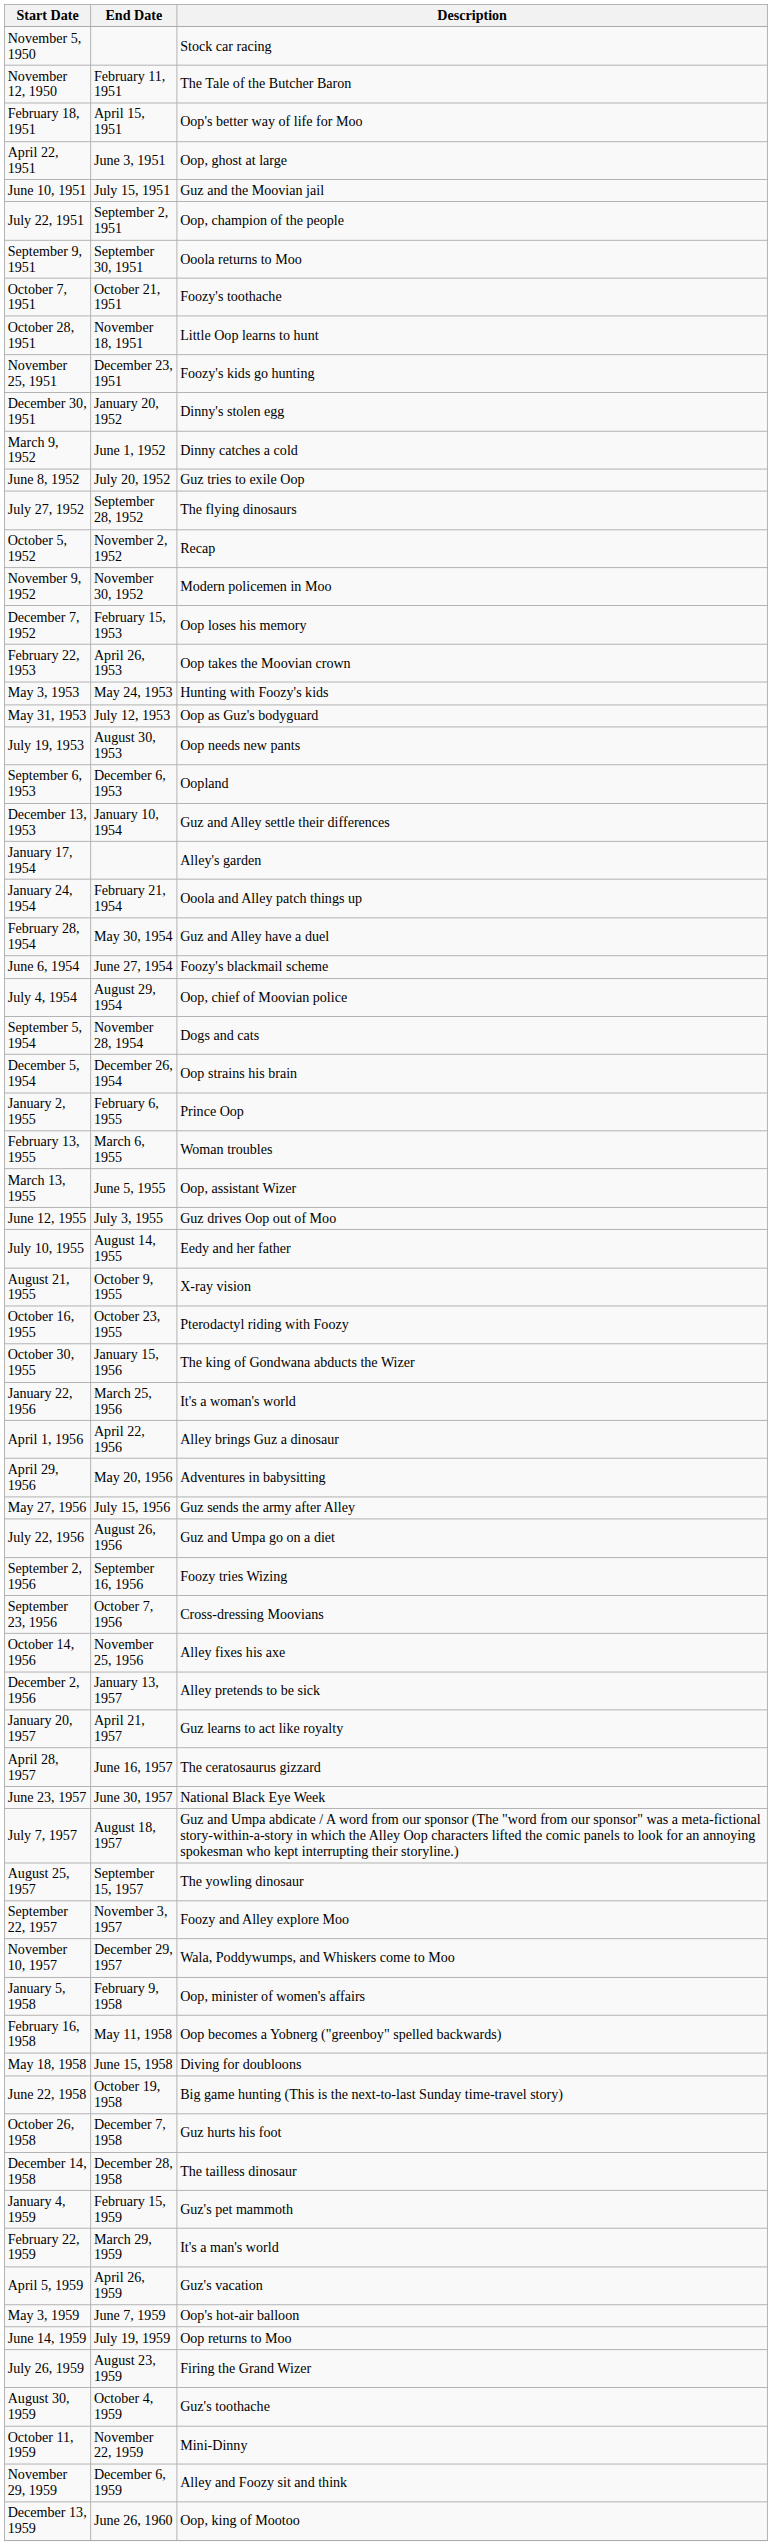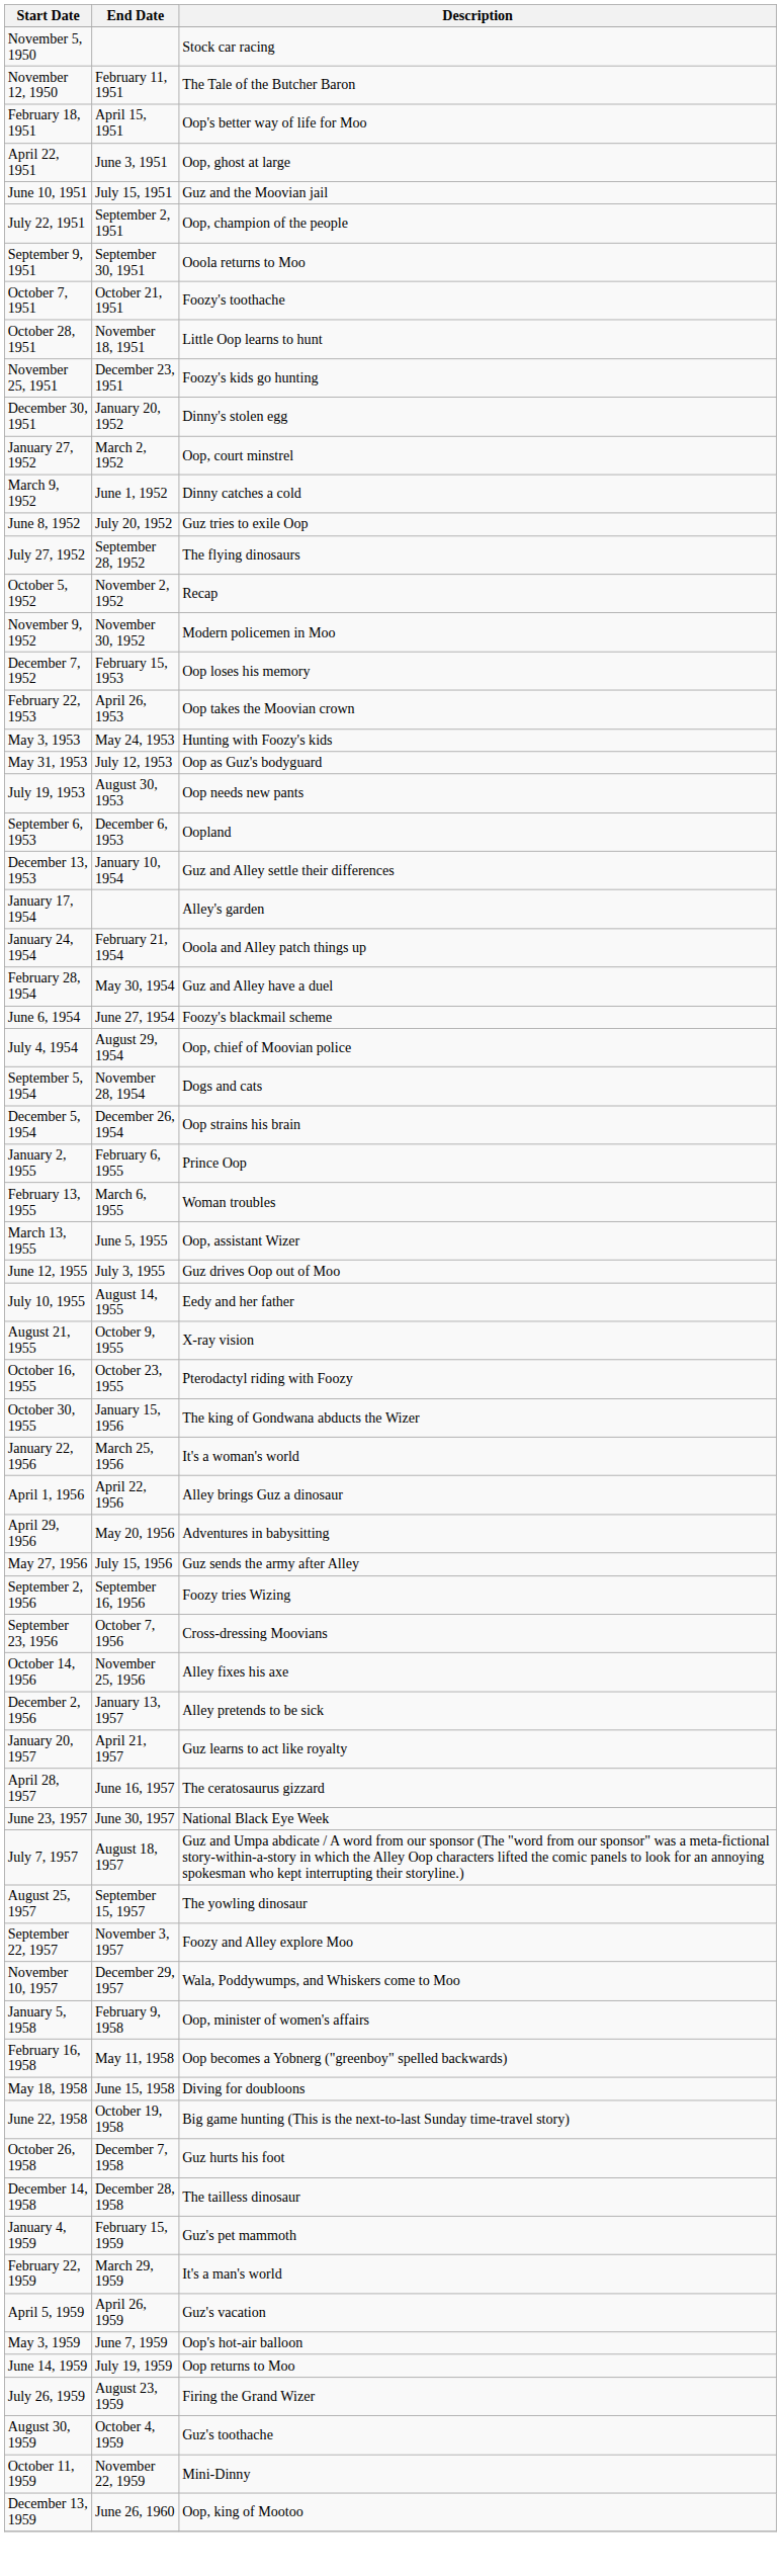+ row: January 27, 1952 | March 2, 1952 | Oop, court minstrel
- row: July 22, 1956 | August 26, 1956 | Guz and Umpa go on a diet
- row: November 29, 1959 | December 6, 1959 | Alley and Foozy sit and think
